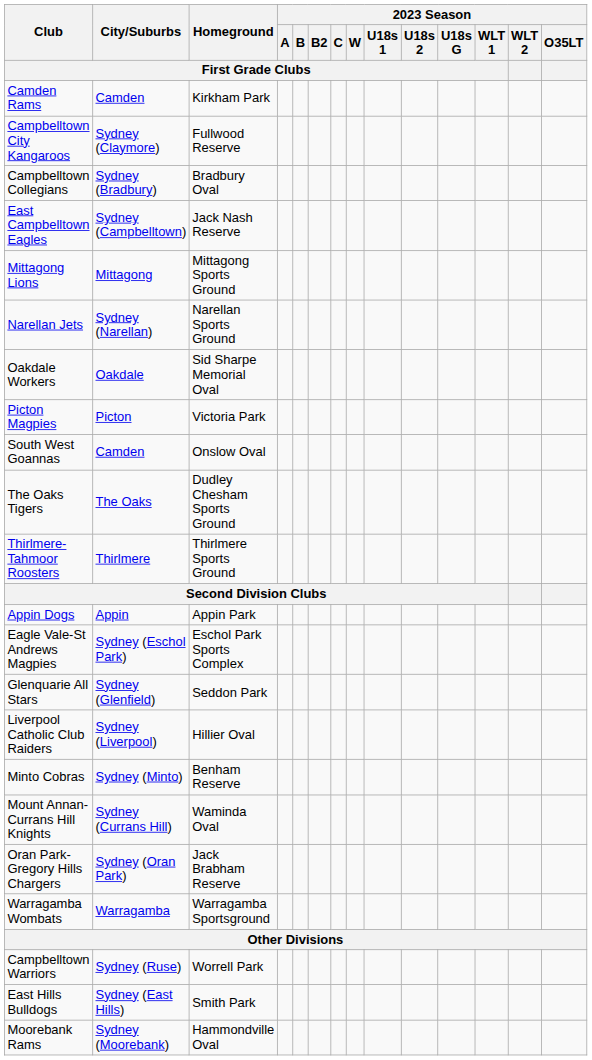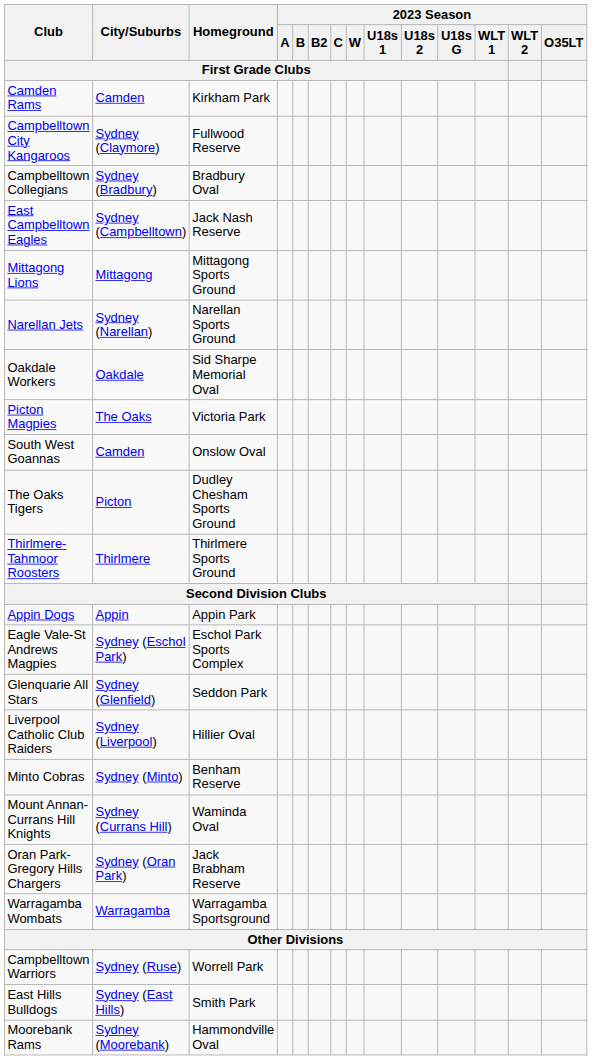Picton Magpies | City/Suburbs / First Grade Clubs: Picton -> The Oaks
The Oaks Tigers | City/Suburbs / First Grade Clubs: The Oaks -> Picton
